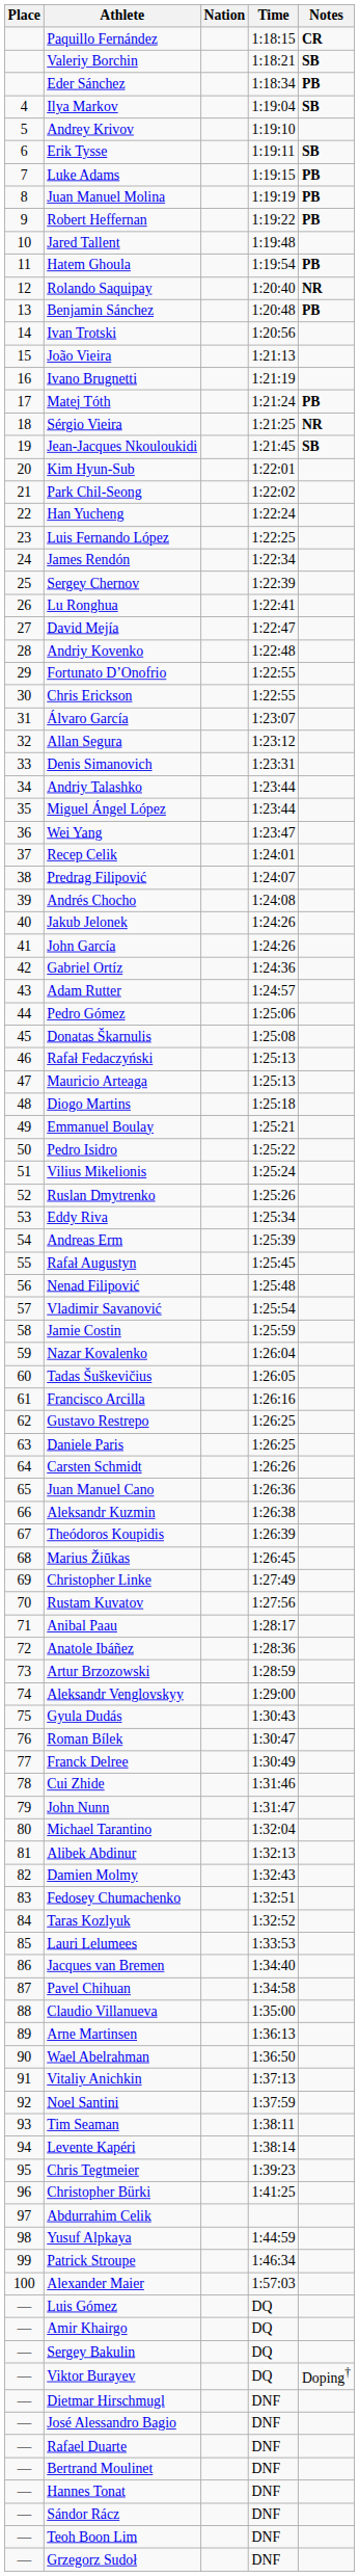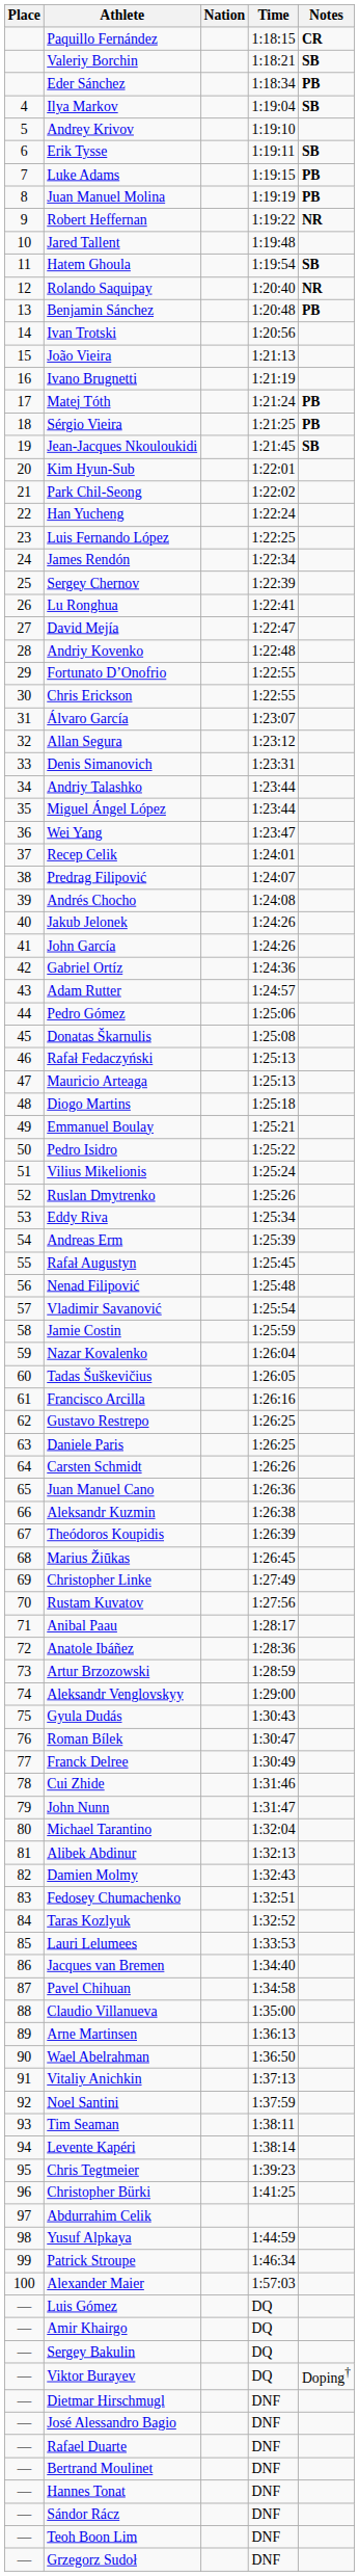Robert Heffernan | Notes: PB -> NR
Hatem Ghoula | Notes: PB -> SB
Sérgio Vieira | Notes: NR -> PB
